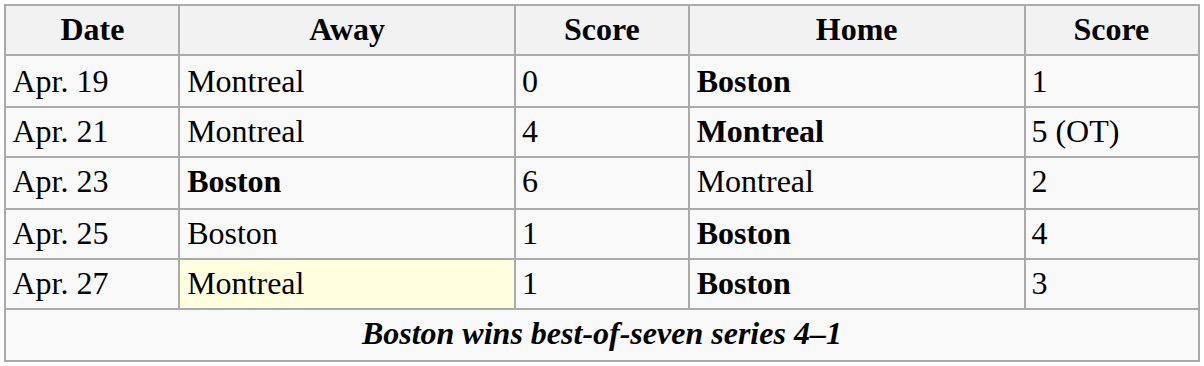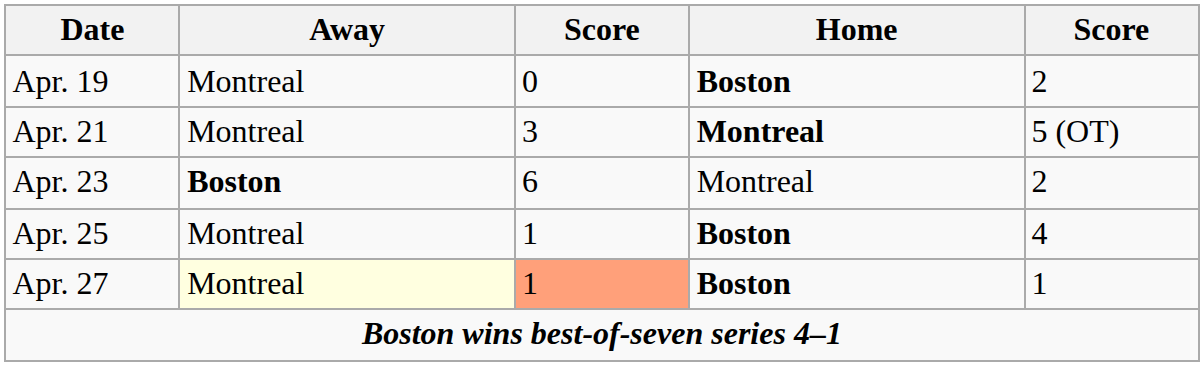Apr. 19 | column 5: 1 -> 2
Apr. 21 | column 3: 4 -> 3
Apr. 25 | Away: Boston -> Montreal
Apr. 27 | column 3: no background -> lightsalmon background
Apr. 27 | column 5: 3 -> 1
